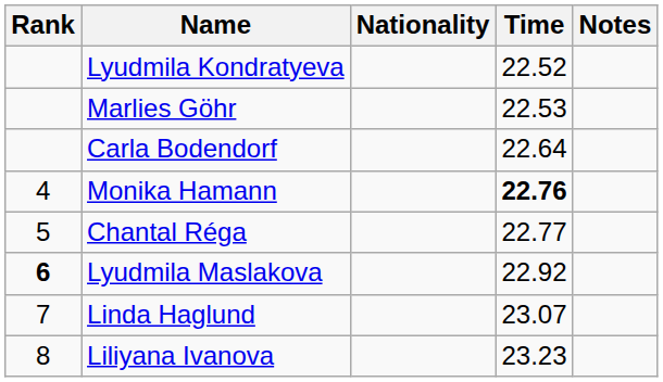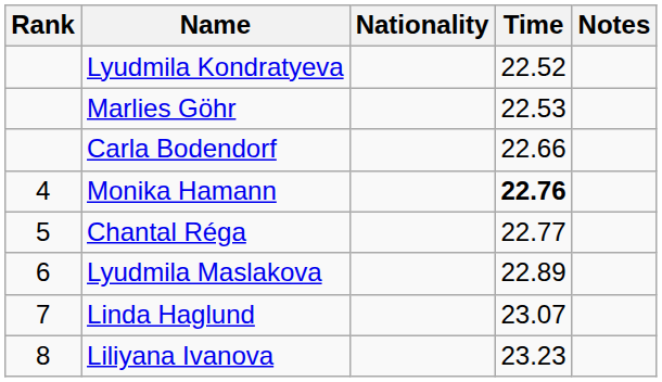Carla Bodendorf | Time: 22.64 -> 22.66
Lyudmila Maslakova | Rank: bold -> normal
Lyudmila Maslakova | Time: 22.92 -> 22.89
